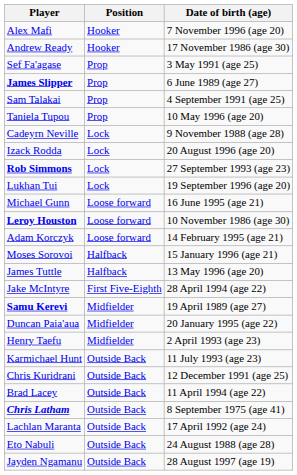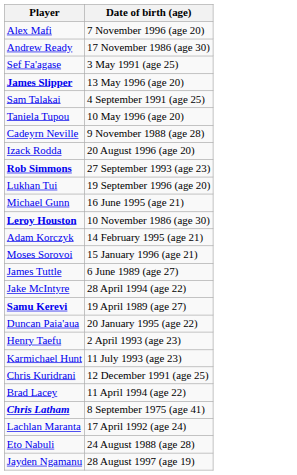- column: Position | Hooker | Hooker | Prop | Prop | Prop | Prop | Lock | Lock | Lock | Lock | Loose forward | Loose forward | Loose forward | Halfback | Halfback | First Five-Eighth | Midfielder | Midfielder | Midfielder | Outside Back | Outside Back | Outside Back | Outside Back | Outside Back | Outside Back | Outside Back
James Slipper | Date of birth (age): 6 June 1989 (age 27) -> 13 May 1996 (age 20)
James Tuttle | Date of birth (age): 13 May 1996 (age 20) -> 6 June 1989 (age 27)
